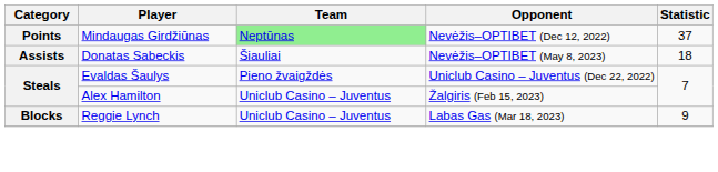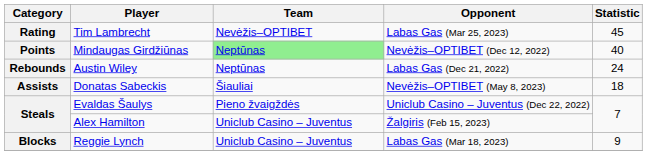+ row: Rating | Tim Lambrecht | Nevėžis–OPTIBET | Labas Gas (Mar 25, 2023) | 45
Mindaugas Girdžiūnas | Statistic: 37 -> 40
+ row: Rebounds | Austin Wiley | Neptūnas | Labas Gas (Dec 21, 2022) | 24
